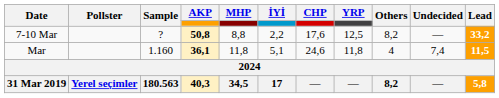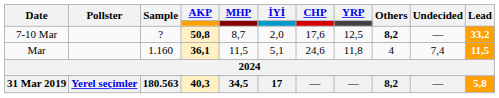50,8 | MHP: 8,8 -> 8,7
50,8 | İYİ: 2,2 -> 2,0
50,8 | Others: normal -> bold
36,1 | MHP: 11,8 -> 11,5
